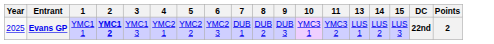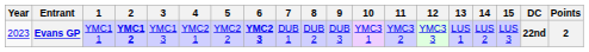+ column: 12 | YMC3 3
Evans GP | Year: 2025 -> 2023
Evans GP | 6: normal -> bold
